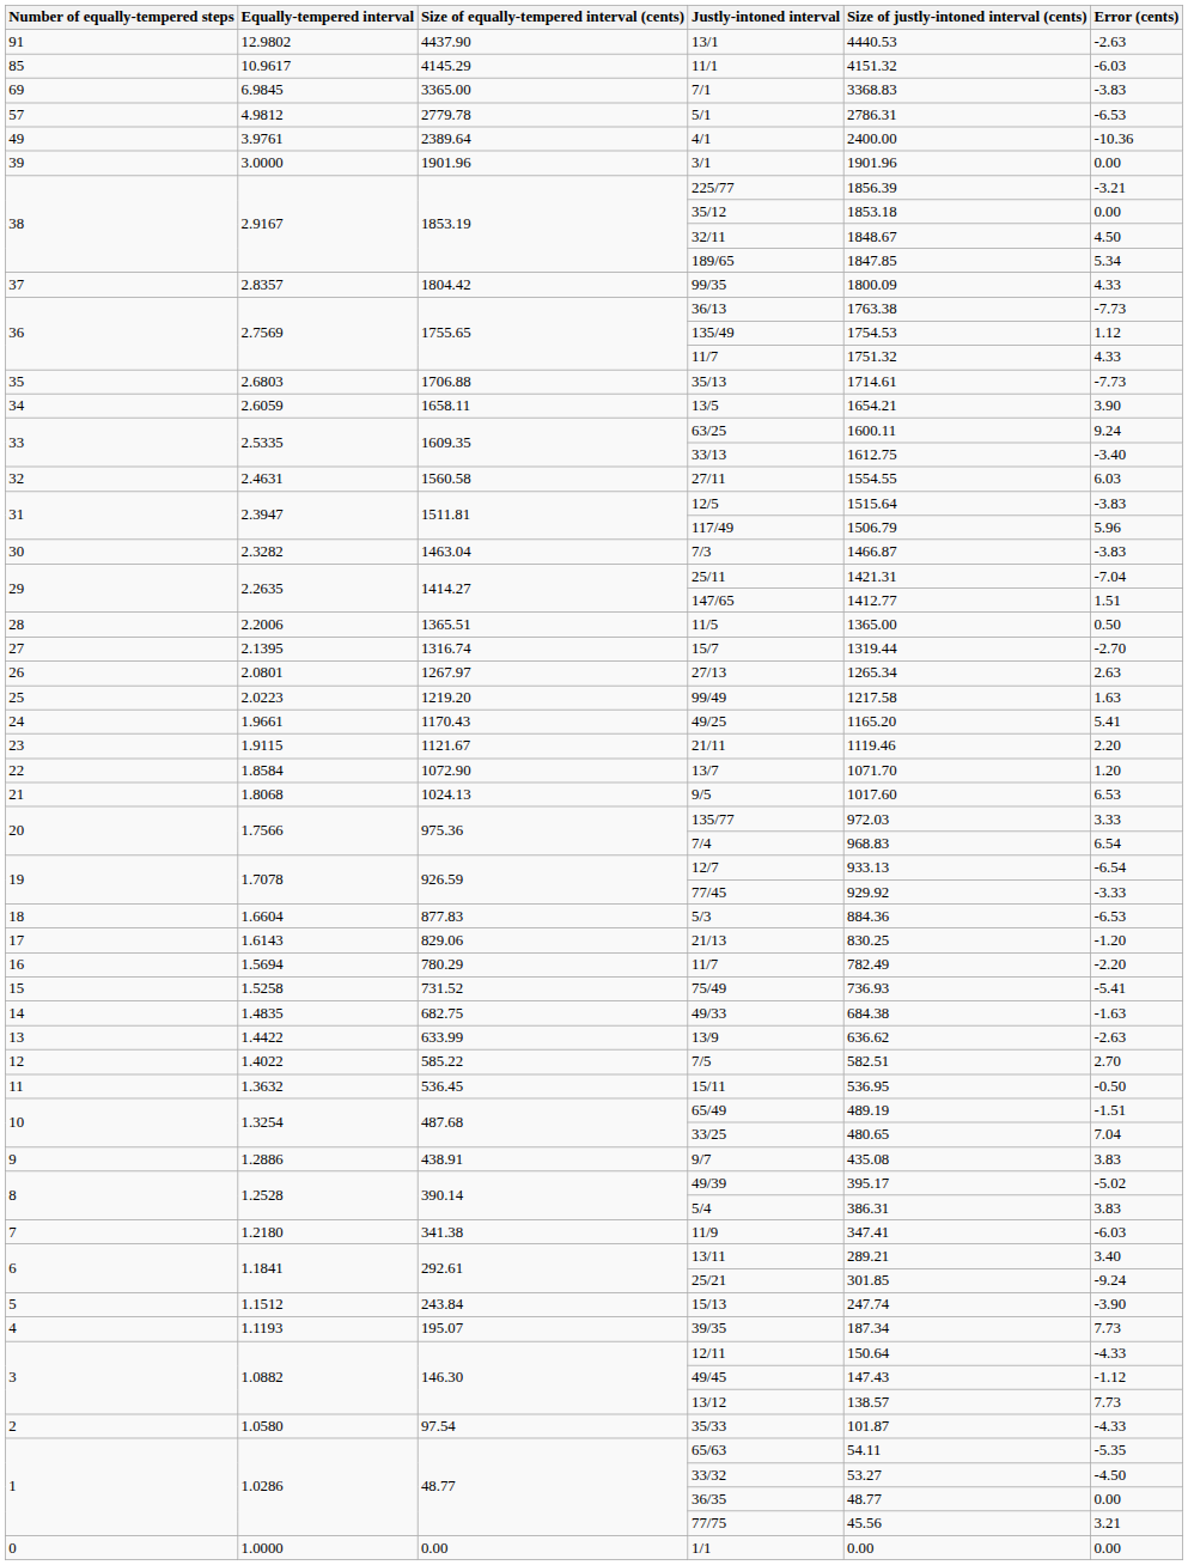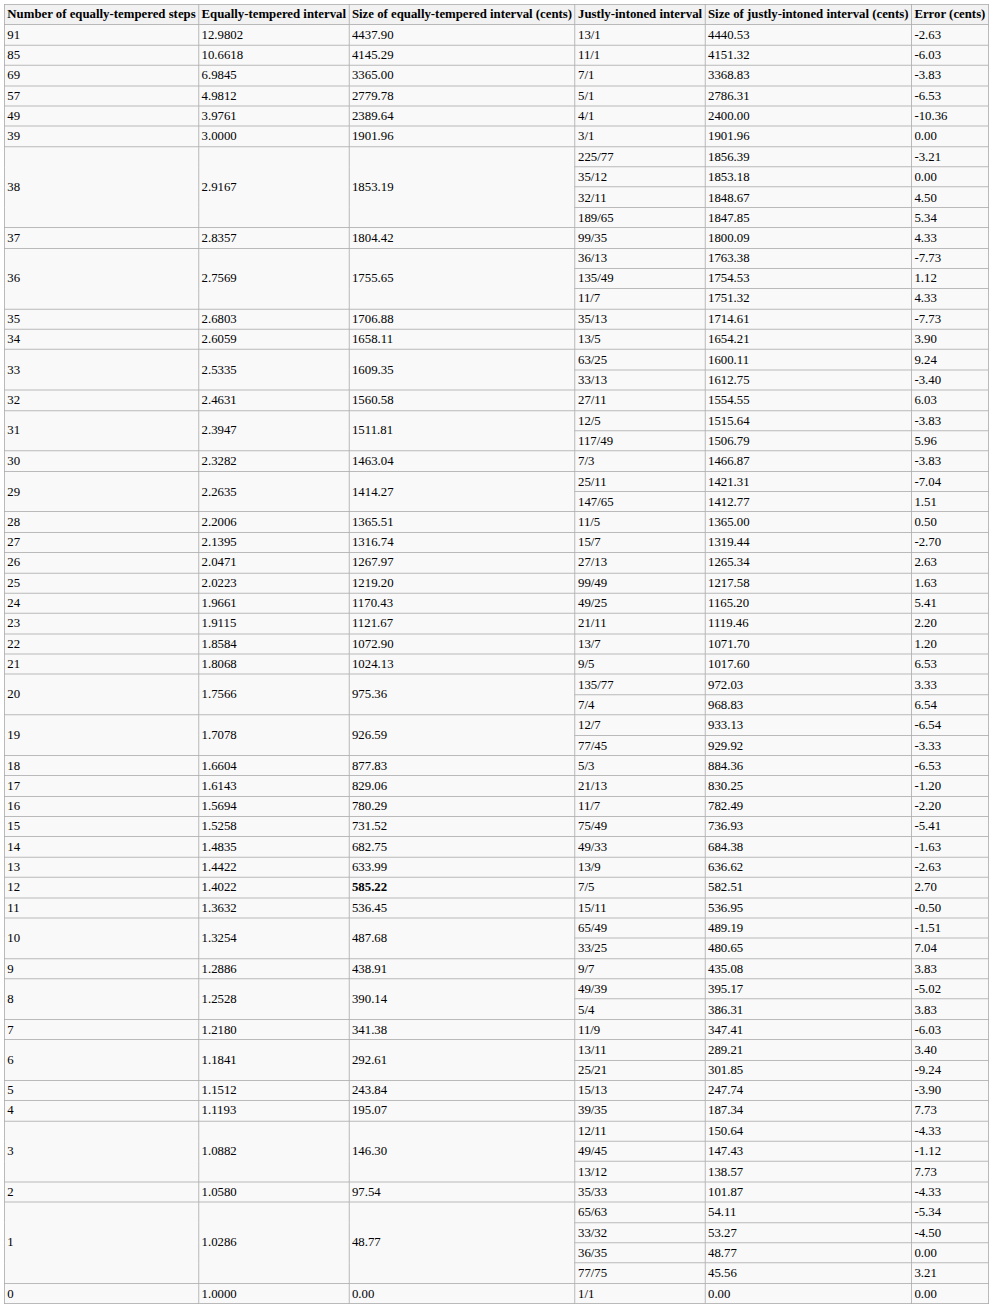11/1 | Equally-tempered interval: 10.9617 -> 10.6618
27/13 | Equally-tempered interval: 2.0801 -> 2.0471
7/5 | Size of equally-tempered interval (cents): normal -> bold
65/63 | Error (cents): -5.35 -> -5.34
